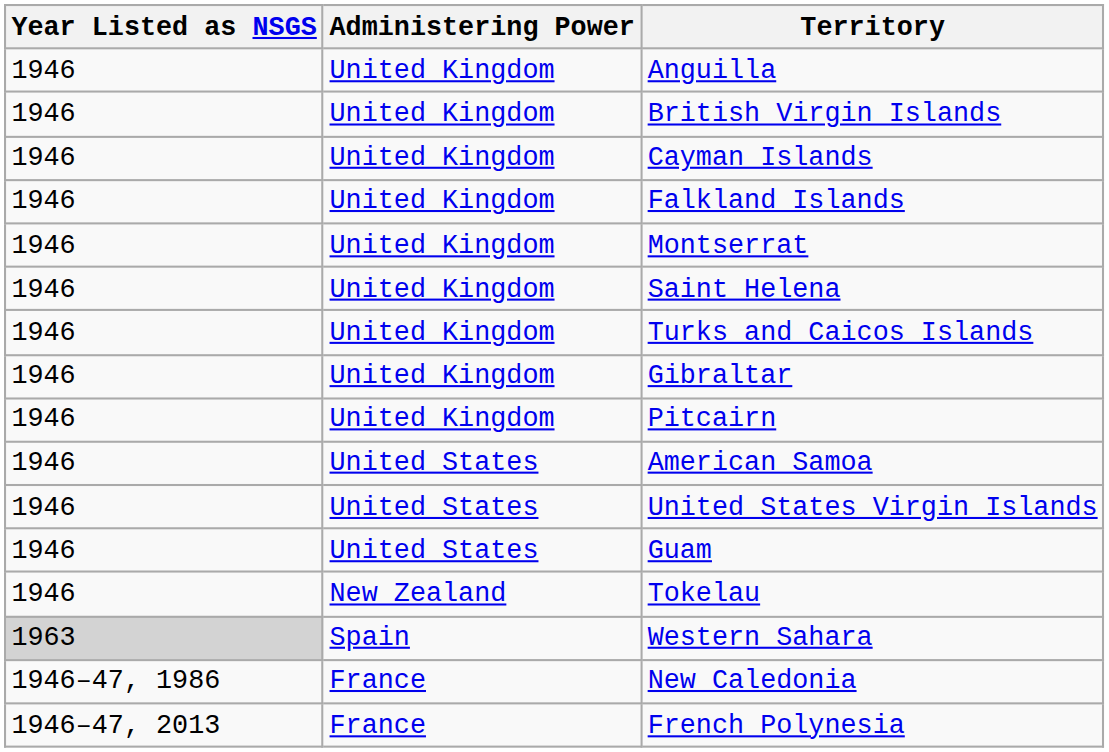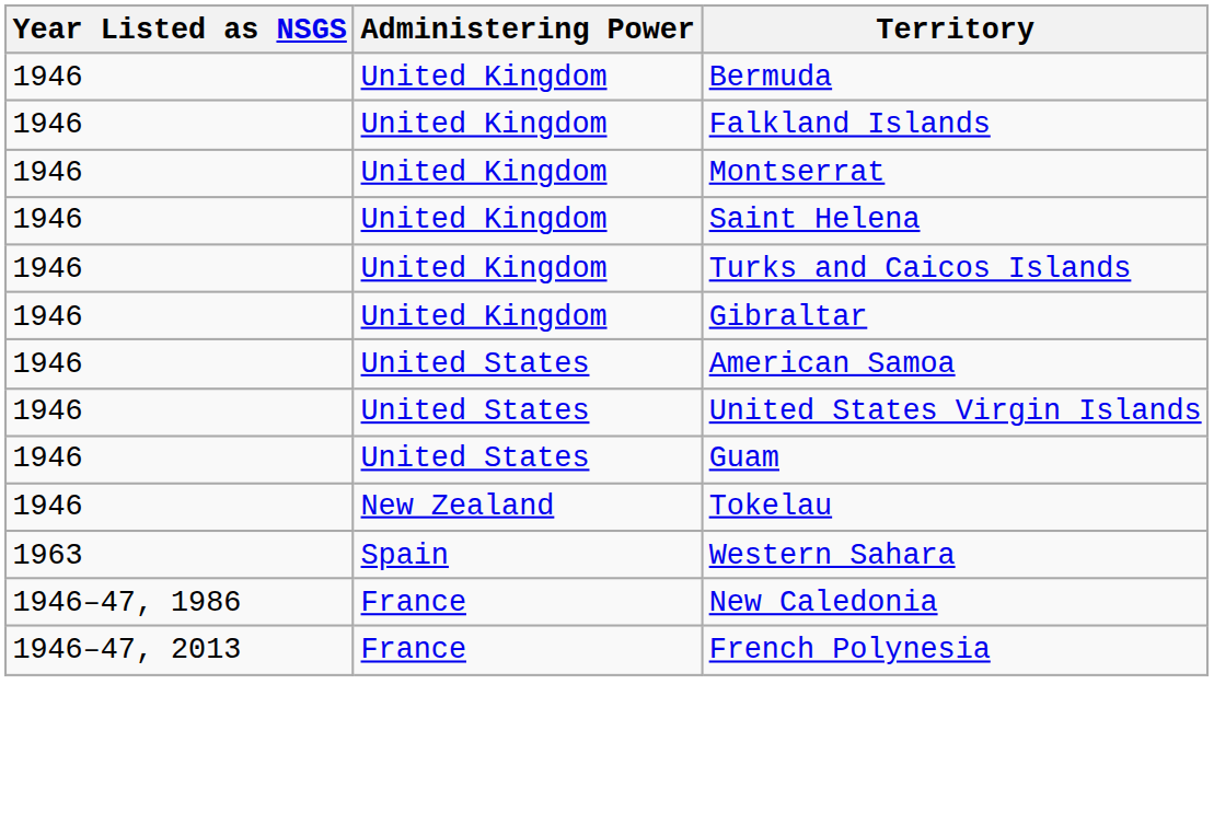- row: 1946 | United Kingdom | Anguilla
+ row: 1946 | United Kingdom | Bermuda
- row: 1946 | United Kingdom | British Virgin Islands
- row: 1946 | United Kingdom | Cayman Islands
- row: 1946 | United Kingdom | Pitcairn
Western Sahara | Year Listed as NSGS: lightgrey background -> no background
